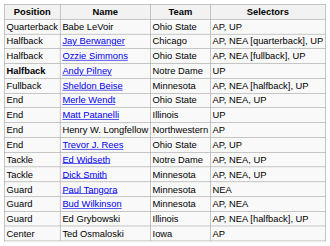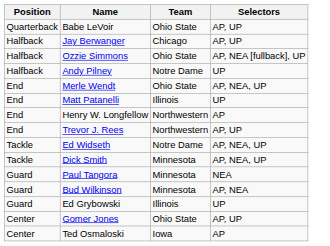Jay Berwanger | Selectors: AP, NEA [quarterback], UP -> AP, UP
Andy Pilney | Position: bold -> normal
- row: Fullback | Sheldon Beise | Minnesota | AP, NEA [halfback], UP
Trevor J. Rees | Team: Ohio State -> Northwestern
Ed Grybowski | Selectors: AP, NEA [halfback], UP -> UP
+ row: Center | Gomer Jones | Ohio State | AP, UP
